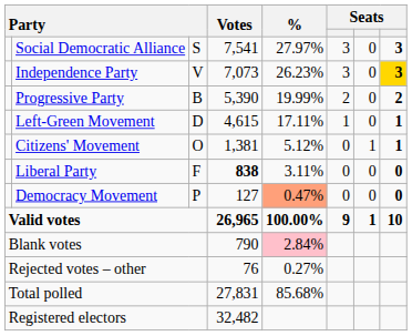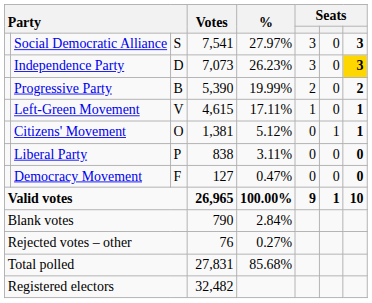Independence Party | column 3: V -> D
Left-Green Movement | column 3: D -> V
Liberal Party | column 3: F -> P
Liberal Party | Votes: bold -> normal
Democracy Movement | column 3: P -> F
Democracy Movement | %: lightsalmon background -> no background
Blank votes | %: pink background -> no background
